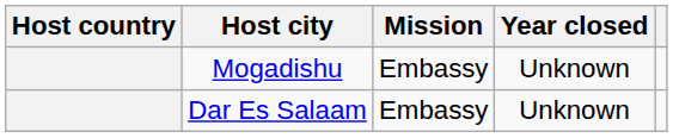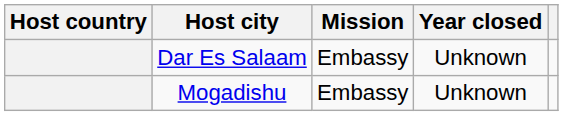rows swapped: Mogadishu <-> Dar Es Salaam
